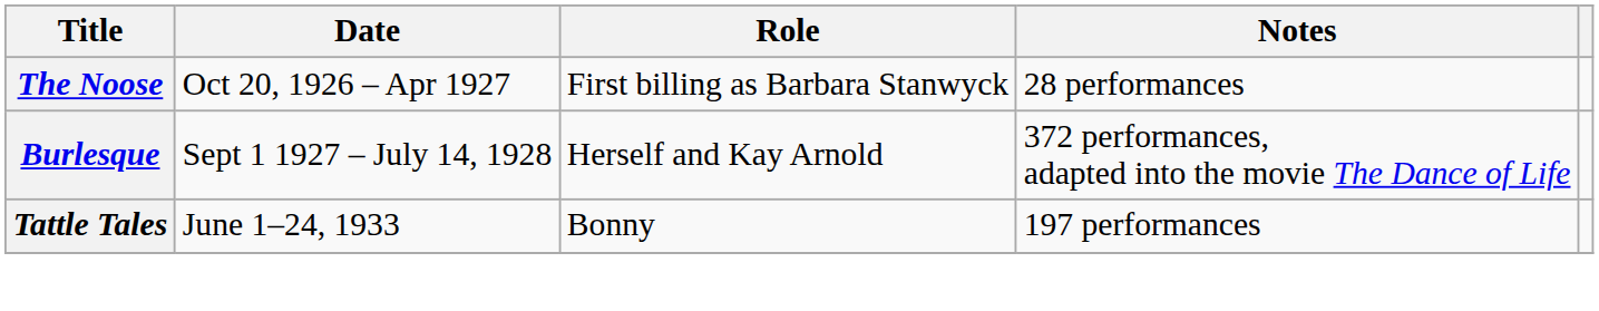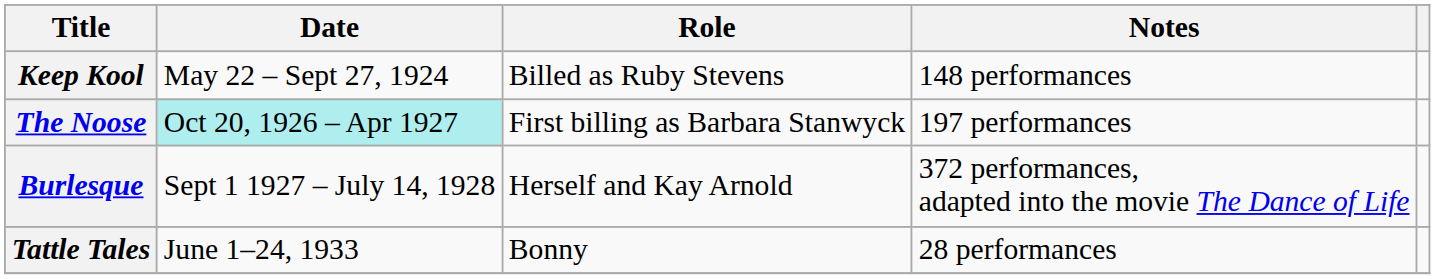+ row: Keep Kool | May 22 – Sept 27, 1924 | Billed as Ruby Stevens | 148 performances
The Noose | Date: no background -> paleturquoise background
The Noose | Notes: 28 performances -> 197 performances
Tattle Tales | Notes: 197 performances -> 28 performances
